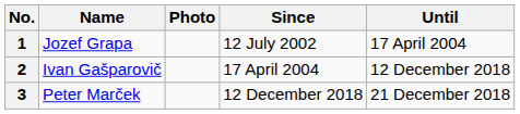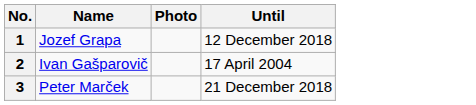- column: Since | 12 July 2002 | 17 April 2004 | 12 December 2018
1 | Until: 17 April 2004 -> 12 December 2018
2 | Until: 12 December 2018 -> 17 April 2004
